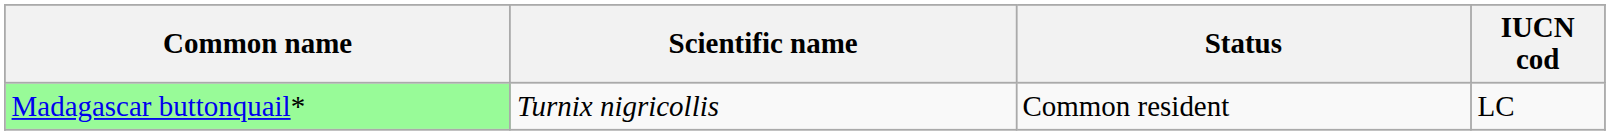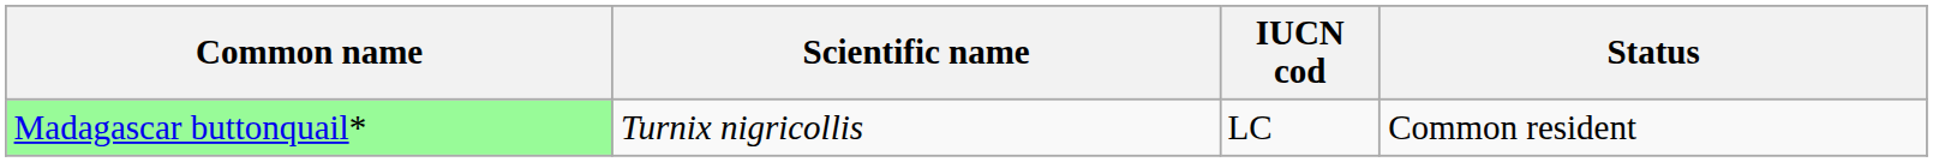columns swapped: Status <-> IUCN cod
